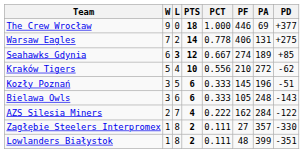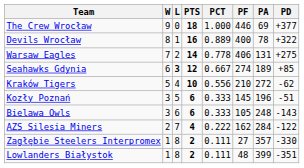+ row: Devils Wrocław | 8 | 1 | 16 | 0.889 | 400 | 78 | +322
